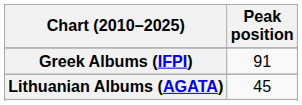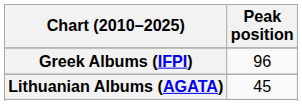Greek Albums (IFPI) | Peak position: 91 -> 96
